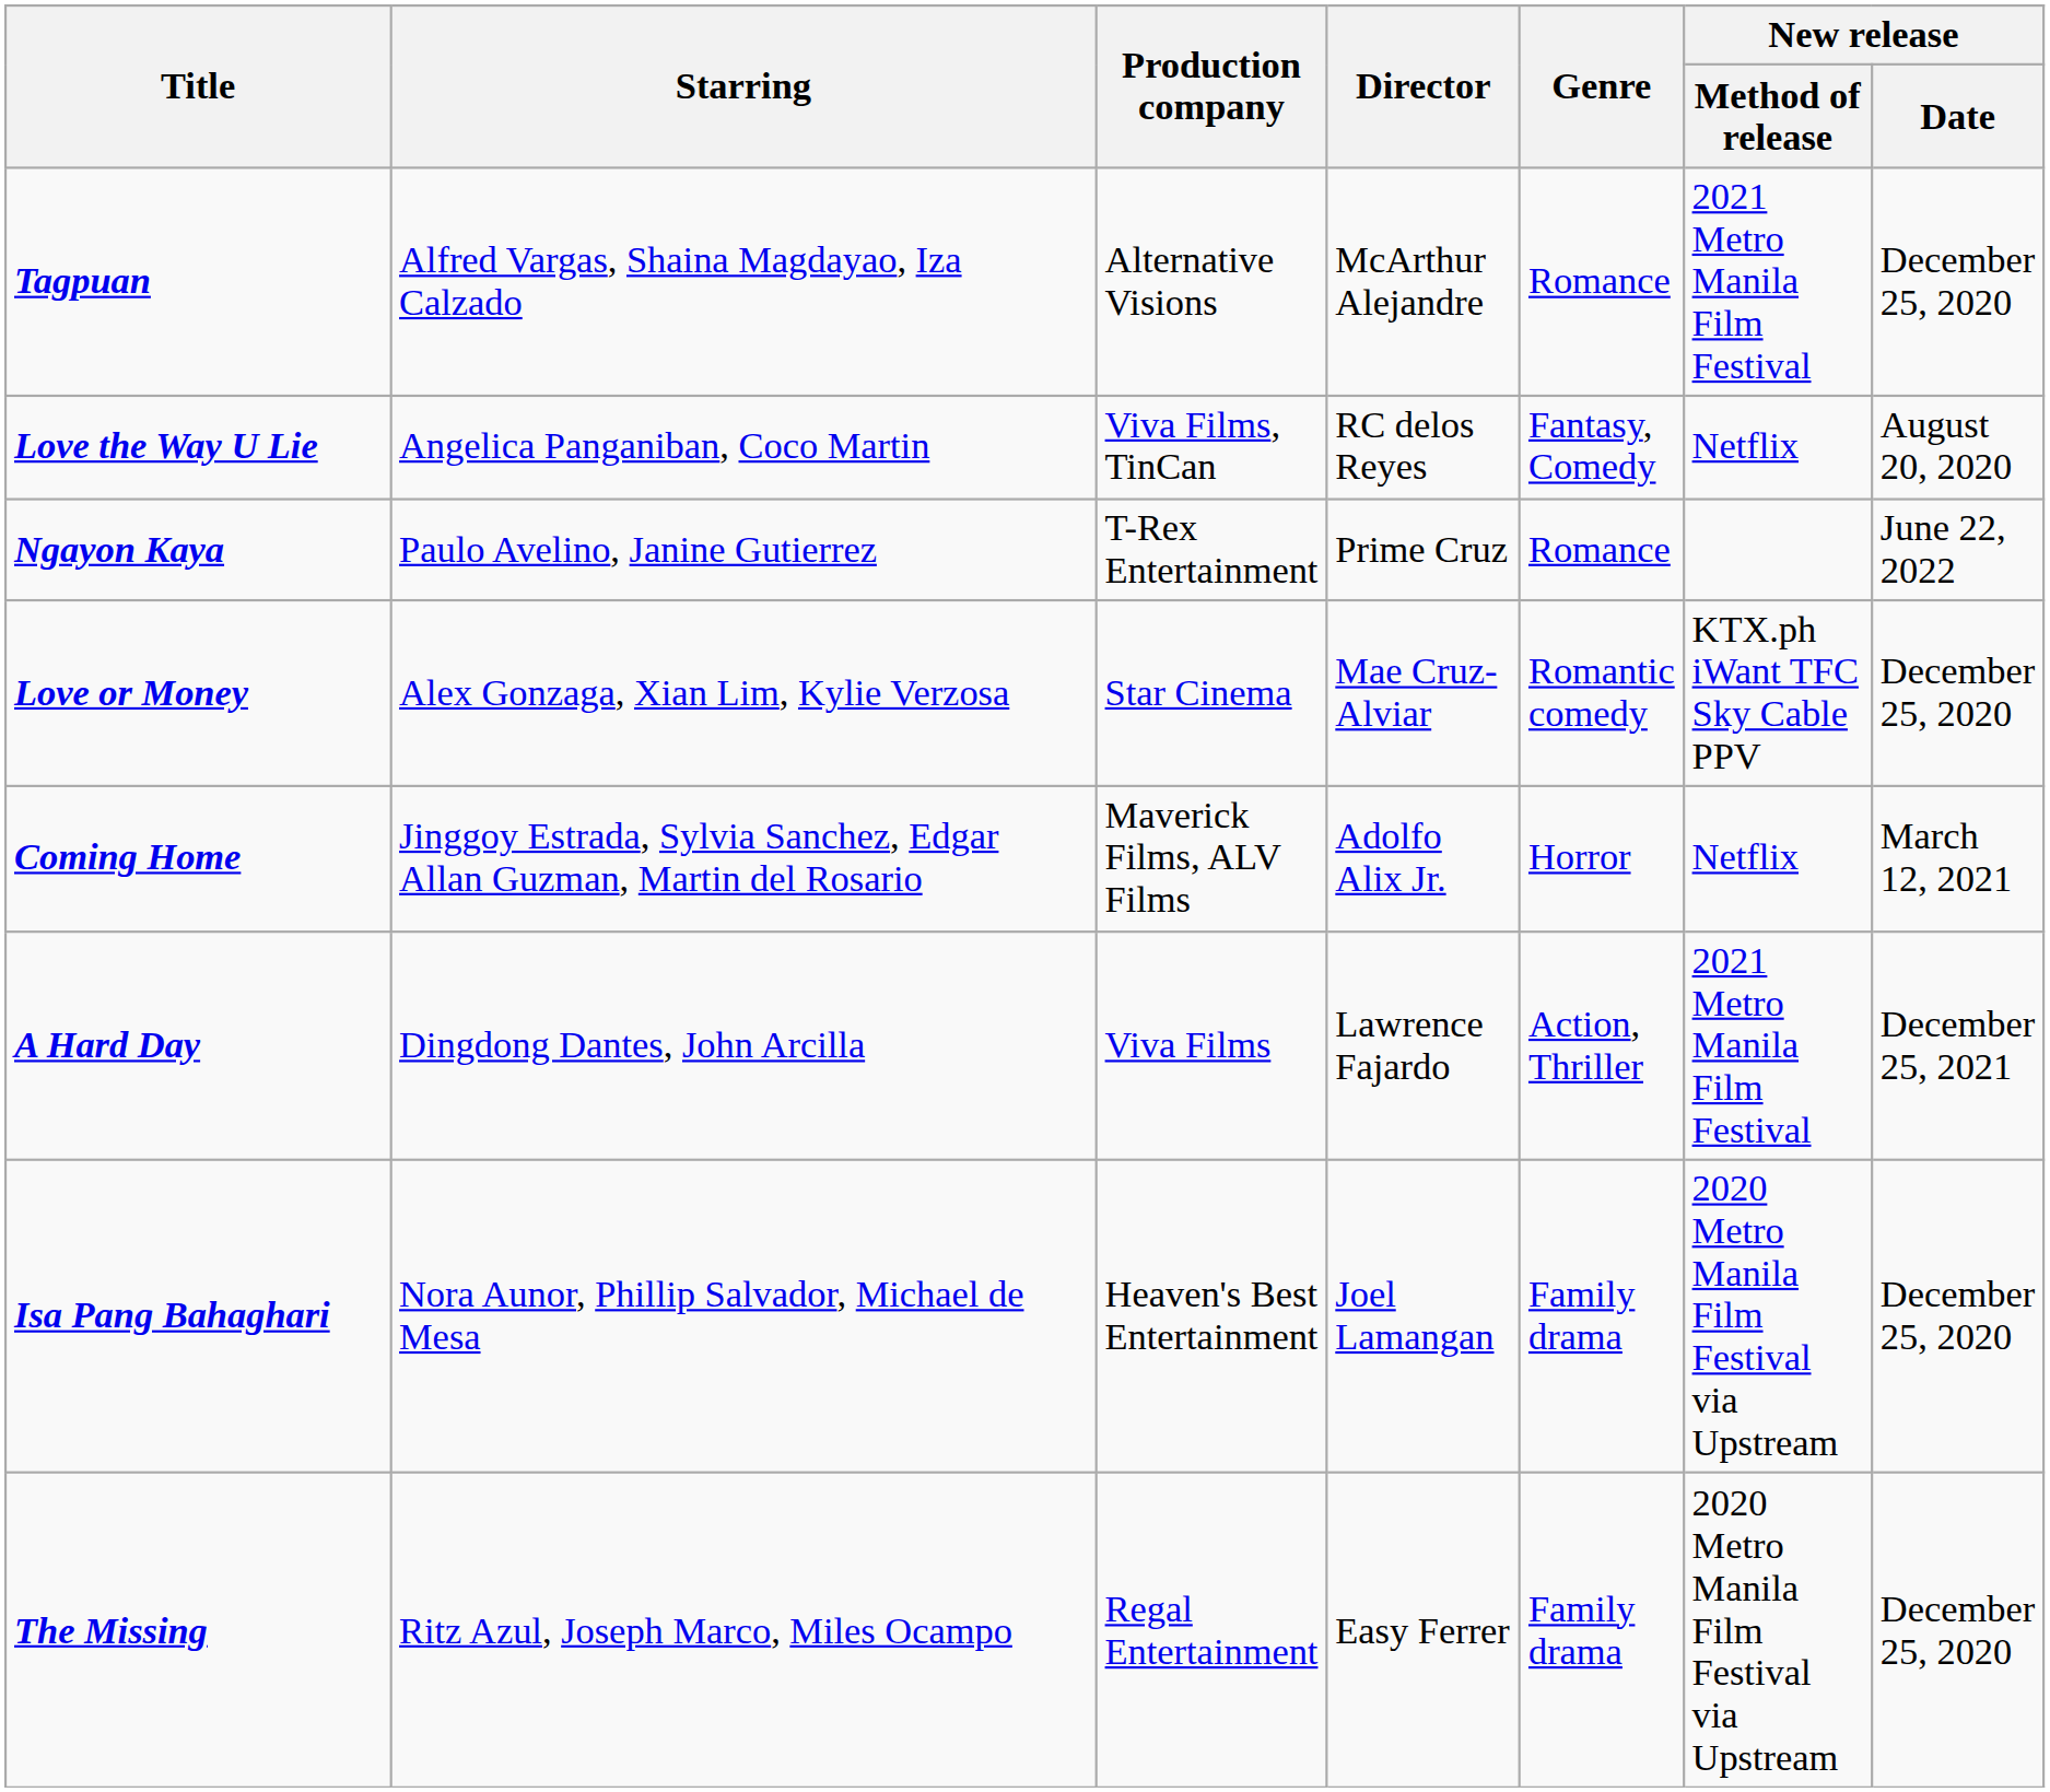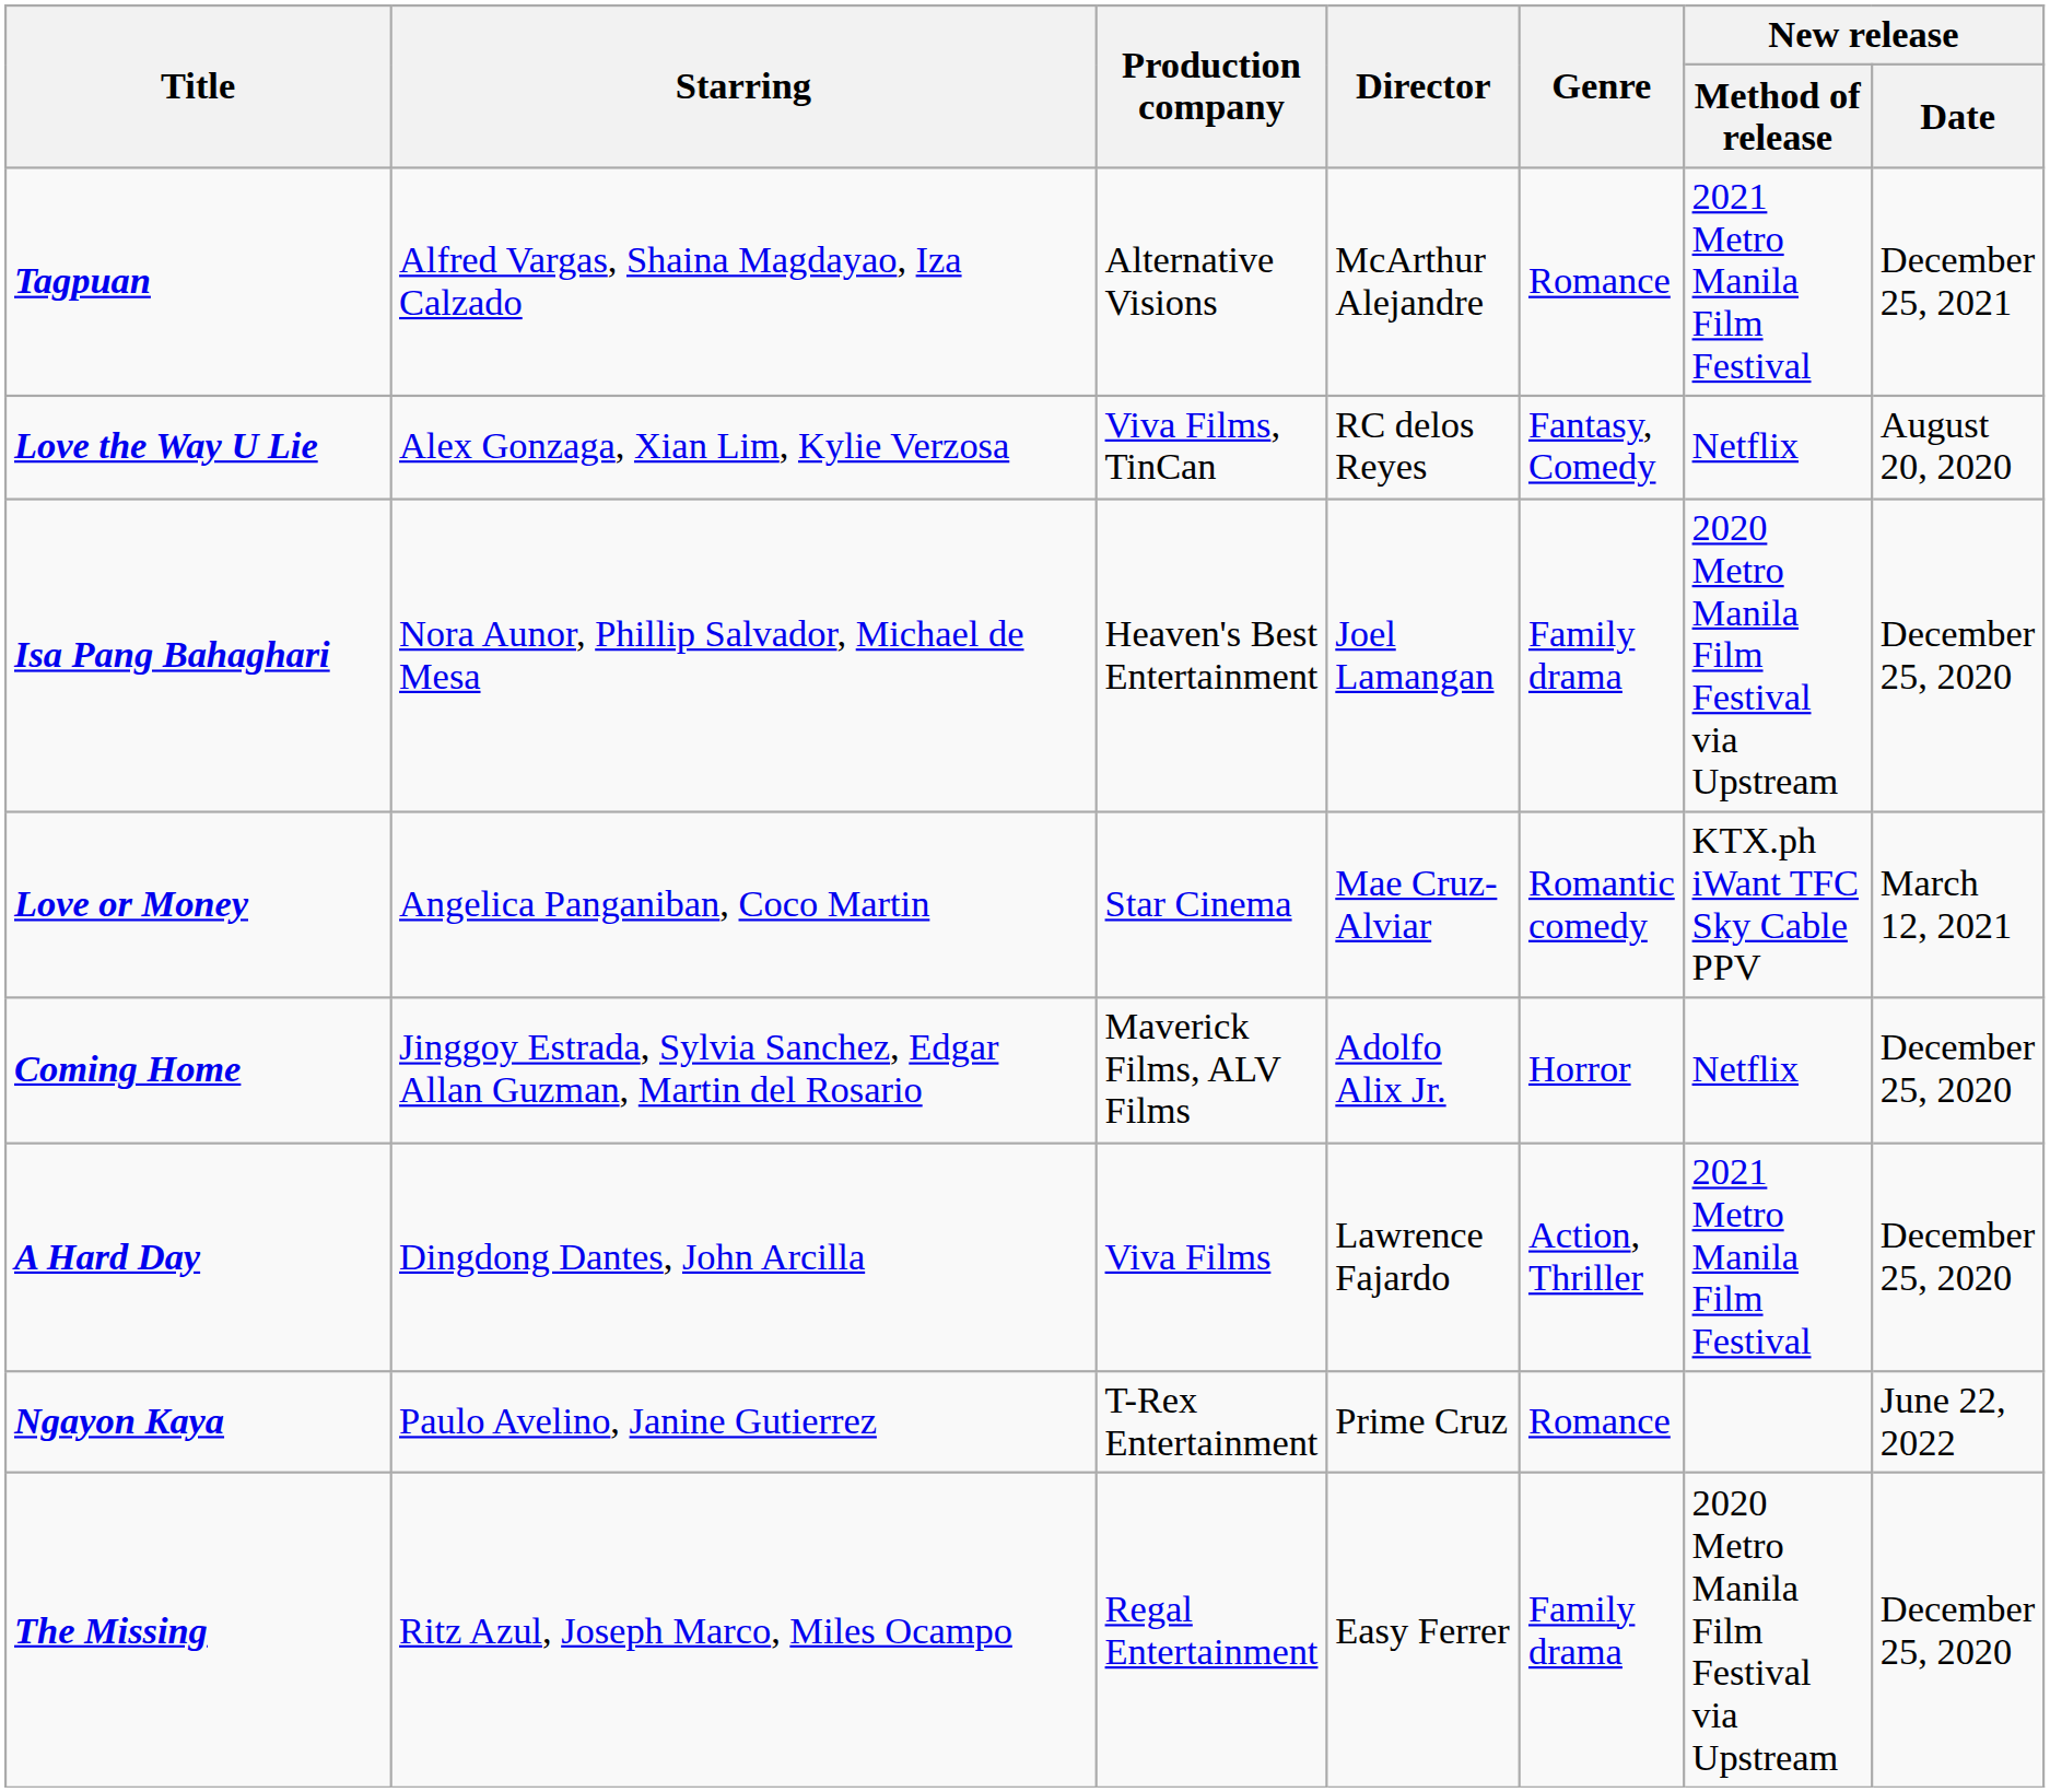Tagpuan | New release / Date: December 25, 2020 -> December 25, 2021
Love the Way U Lie | Starring: Angelica Panganiban, Coco Martin -> Alex Gonzaga, Xian Lim, Kylie Verzosa
rows swapped: Isa Pang Bahaghari <-> Ngayon Kaya
Love or Money | Starring: Alex Gonzaga, Xian Lim, Kylie Verzosa -> Angelica Panganiban, Coco Martin
Love or Money | New release / Date: December 25, 2020 -> March 12, 2021
Coming Home | New release / Date: March 12, 2021 -> December 25, 2020
A Hard Day | New release / Date: December 25, 2021 -> December 25, 2020
